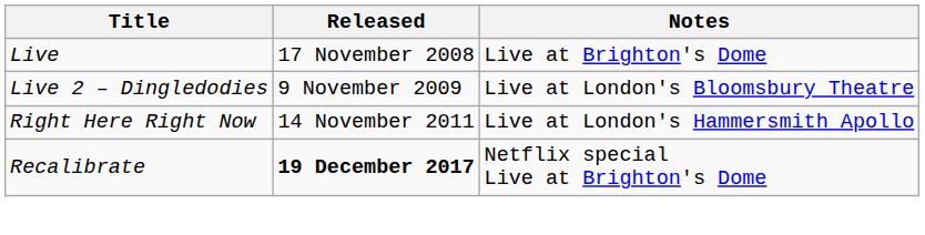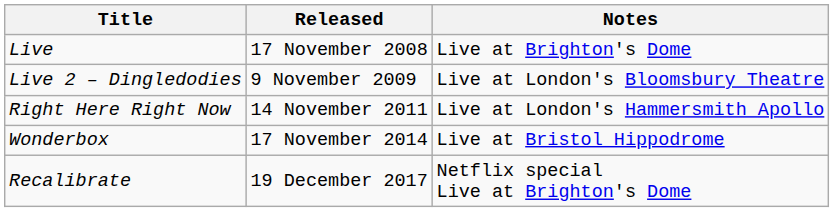+ row: Wonderbox | 17 November 2014 | Live at Bristol Hippodrome
Recalibrate | Released: bold -> normal
